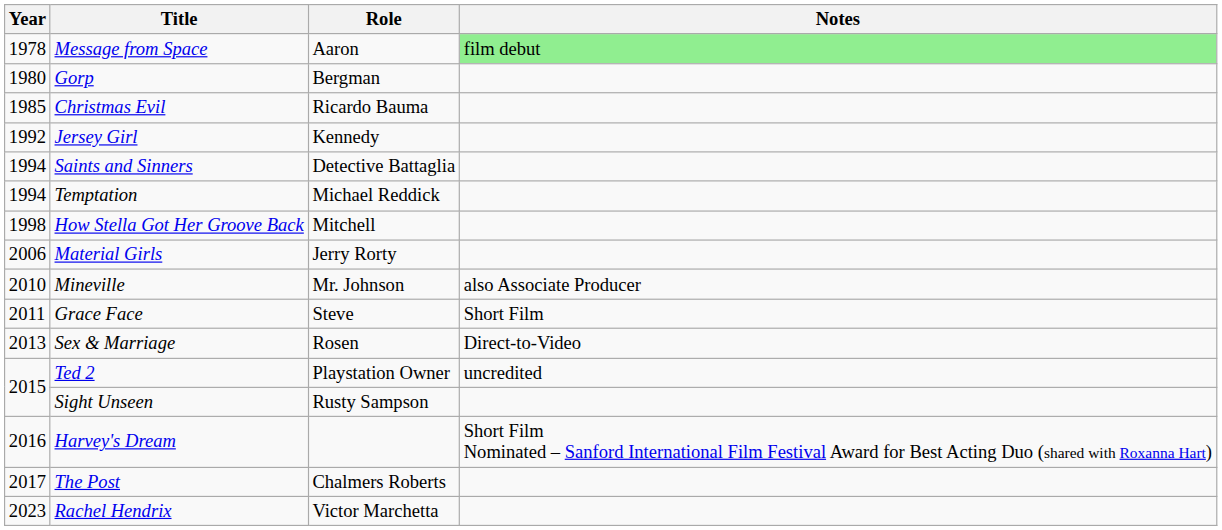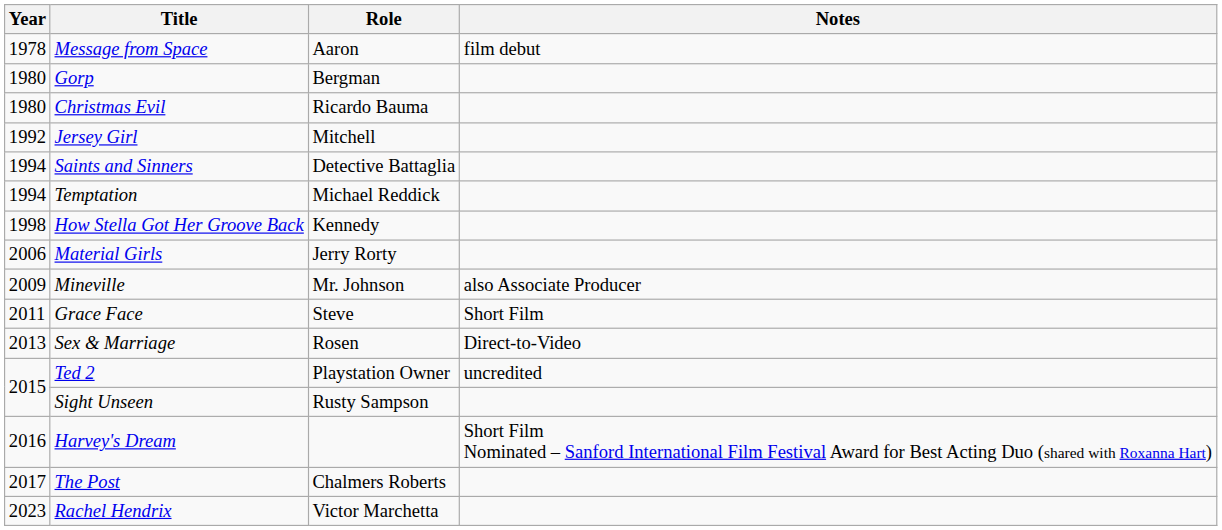Message from Space | Notes: lightgreen background -> no background
Christmas Evil | Year: 1985 -> 1980
Jersey Girl | Role: Kennedy -> Mitchell
How Stella Got Her Groove Back | Role: Mitchell -> Kennedy
Mineville | Year: 2010 -> 2009
